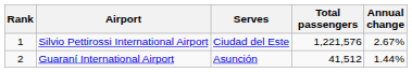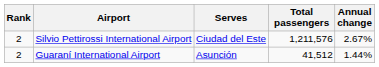Silvio Pettirossi International Airport | Rank: 1 -> 2
Silvio Pettirossi International Airport | Total passengers: 1,221,576 -> 1,211,576
